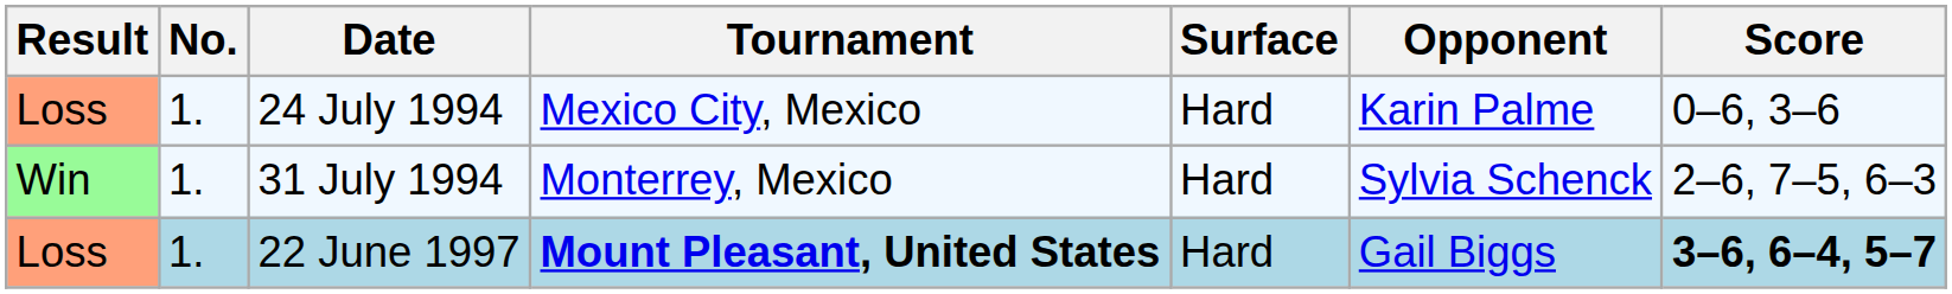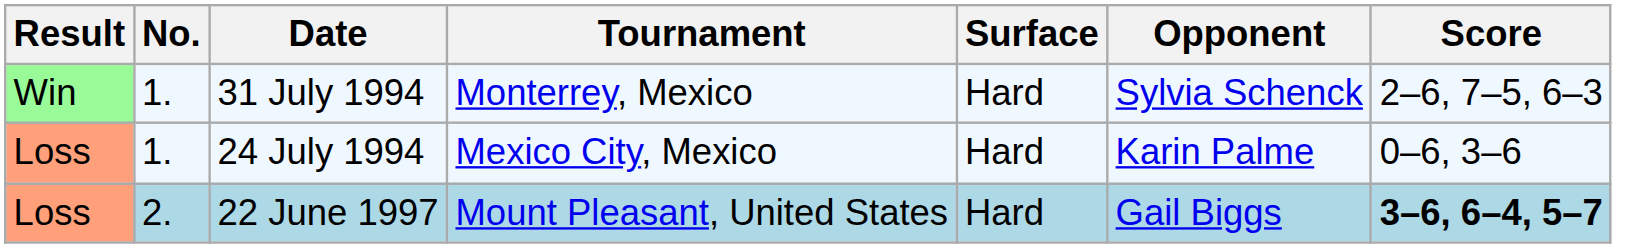rows swapped: 24 July 1994 <-> 31 July 1994
22 June 1997 | No.: 1. -> 2.
22 June 1997 | Tournament: bold -> normal
